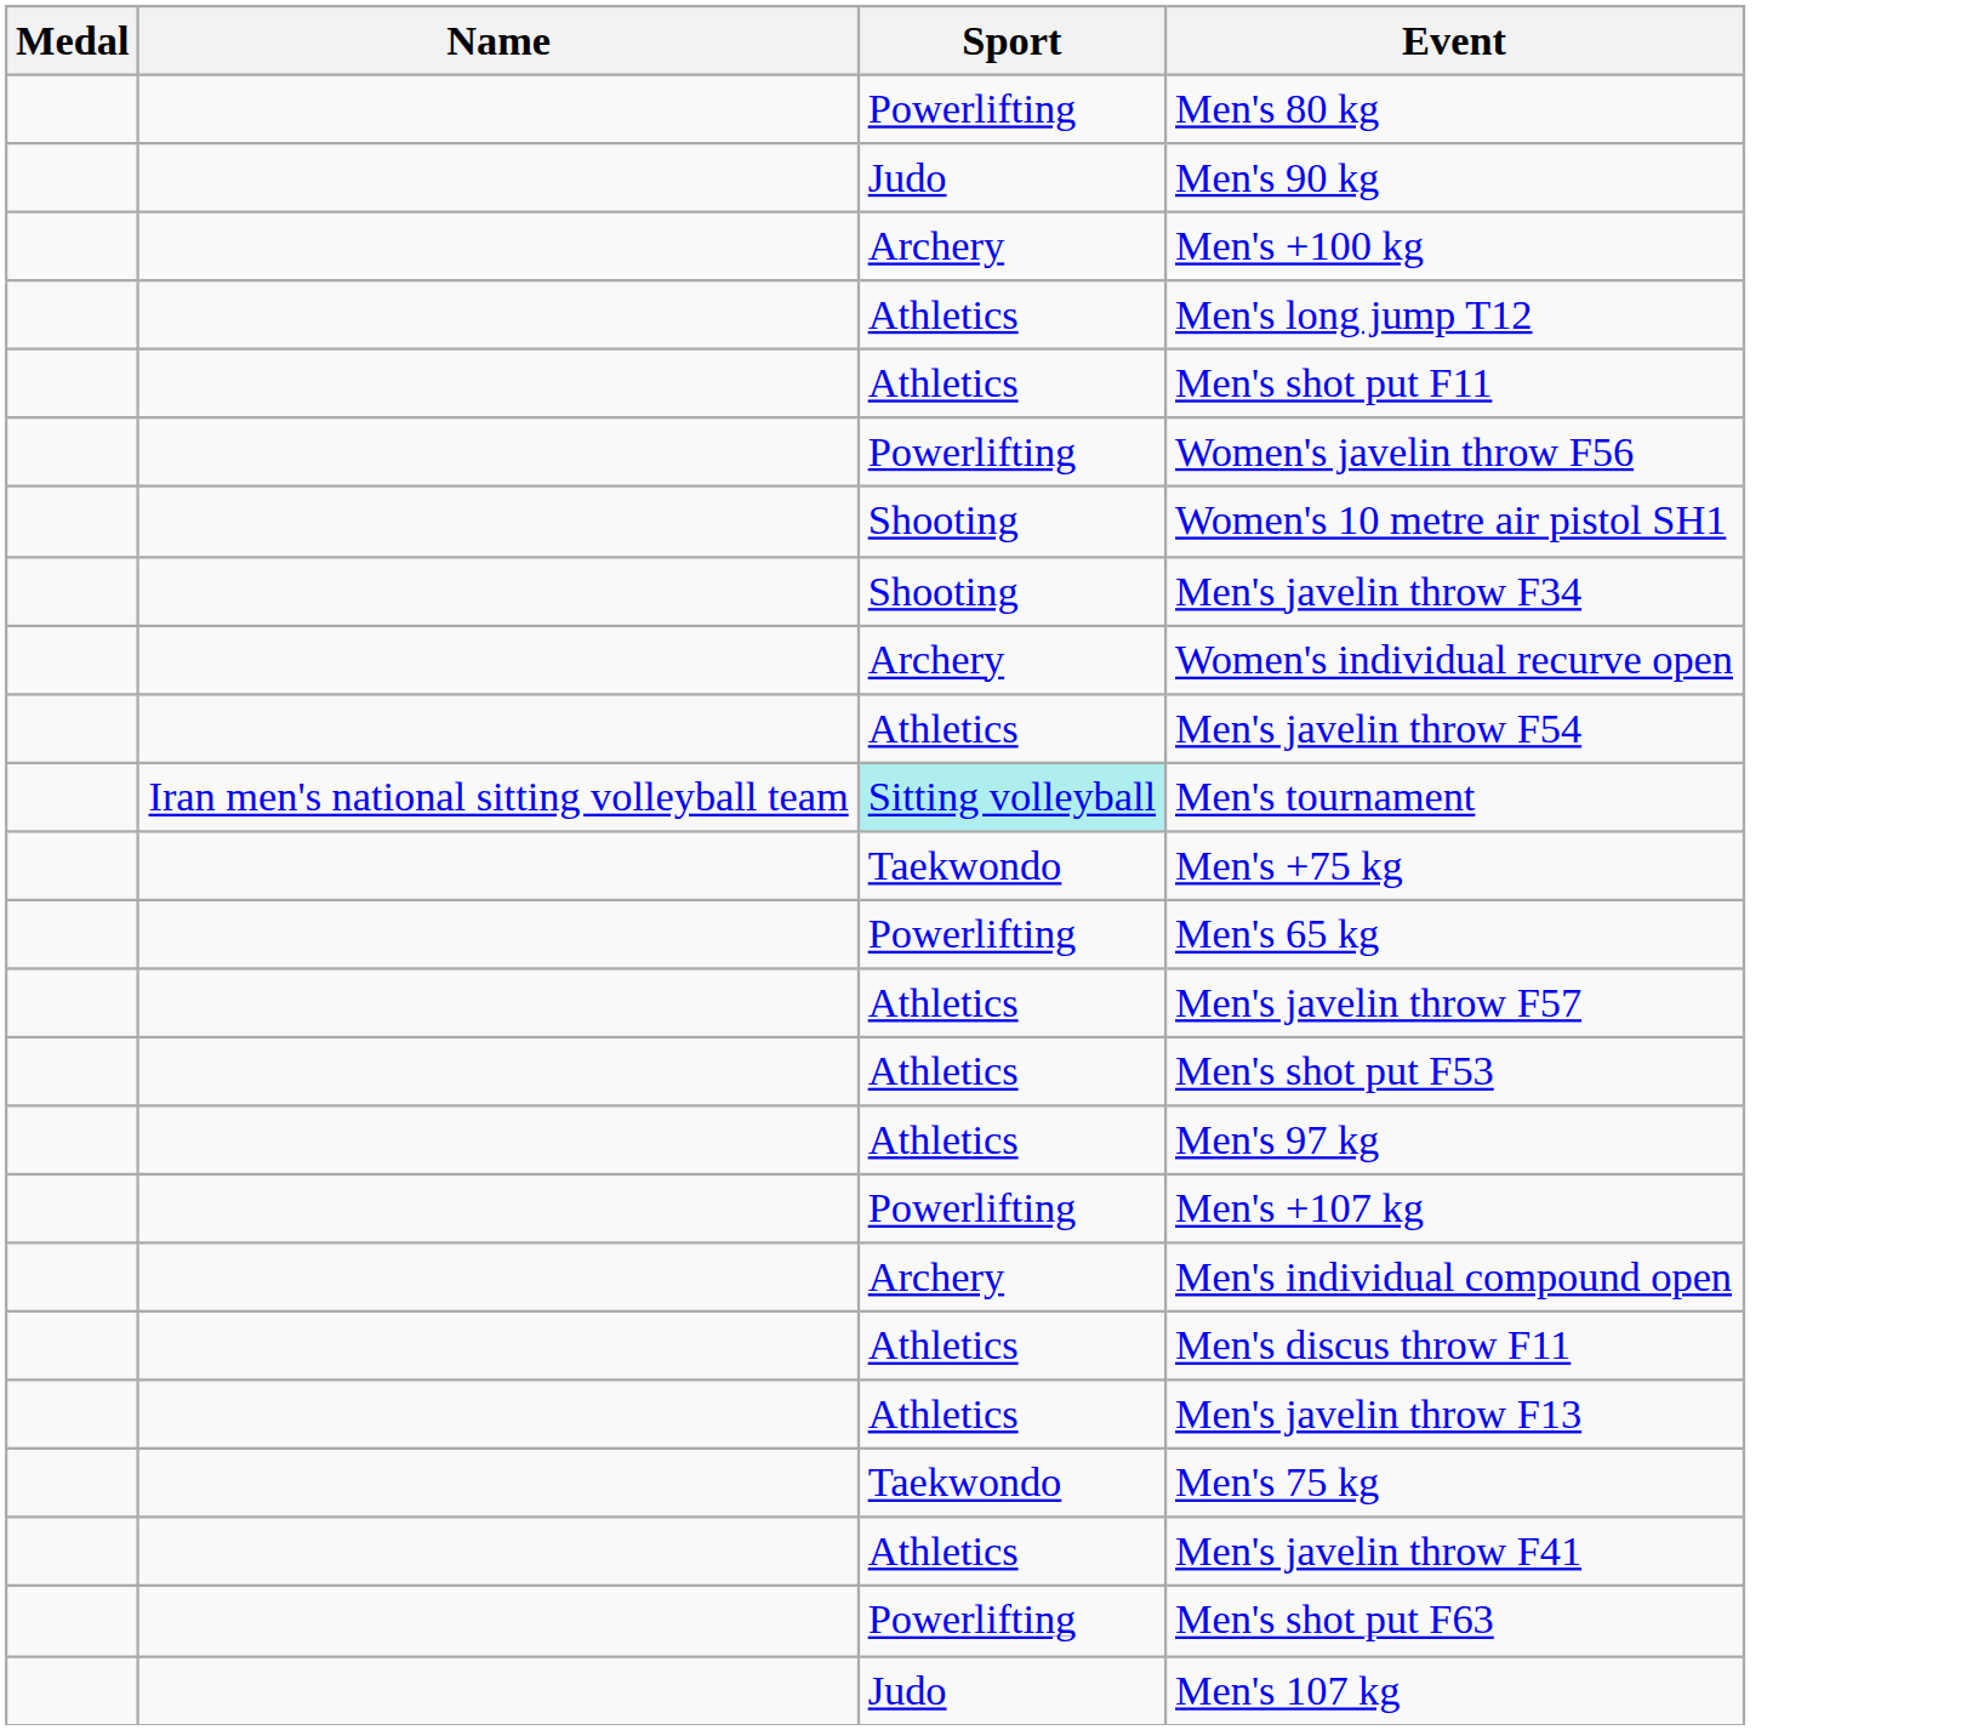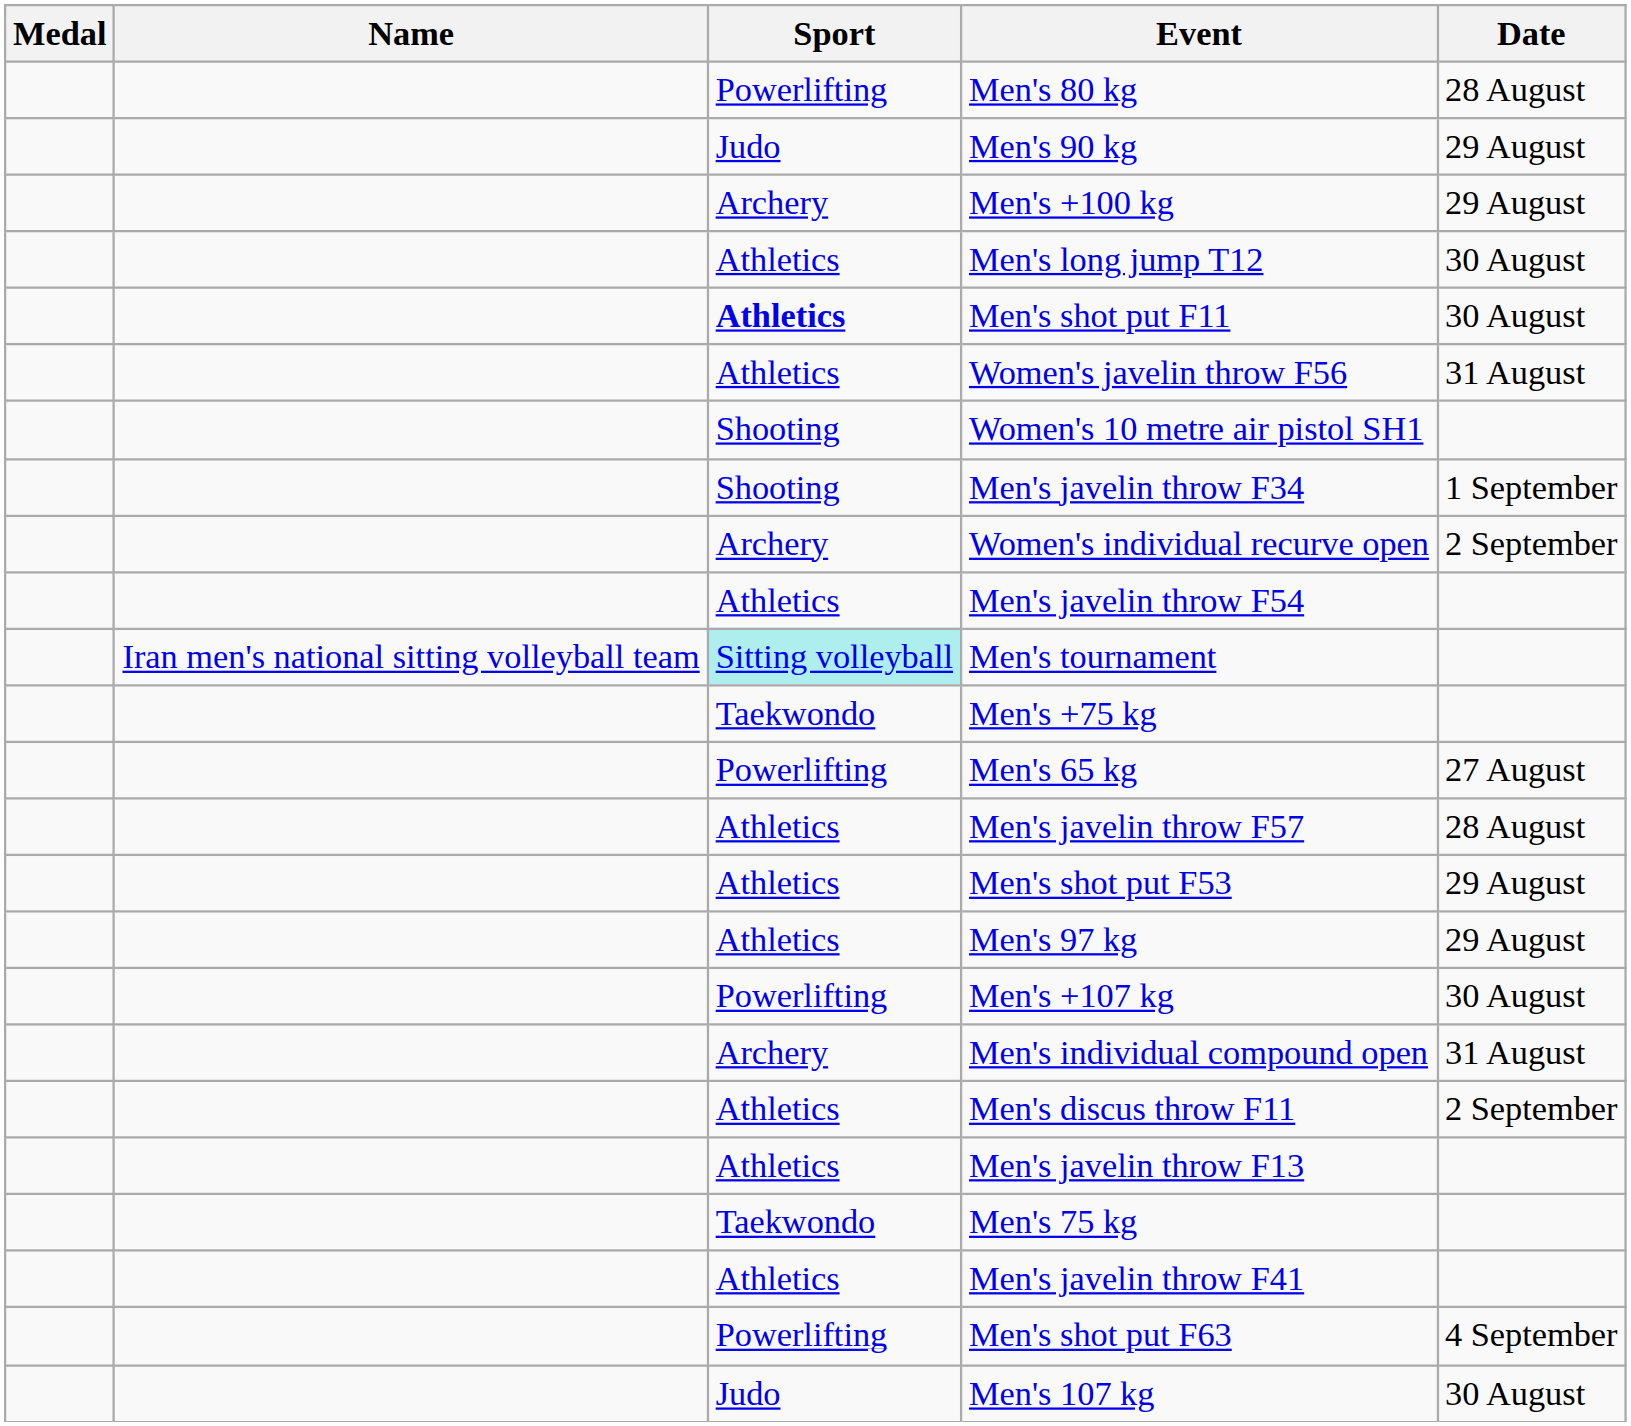+ column: Date | 28 August | 29 August | 29 August | 30 August | 30 August | 31 August | 1 September | 2 September | 27 August | 28 August | 29 August | 29 August | 30 August | 31 August | 2 September | 4 September | 30 August
Men's shot put F11 | Sport: normal -> bold
Women's javelin throw F56 | Sport: Powerlifting -> Athletics
